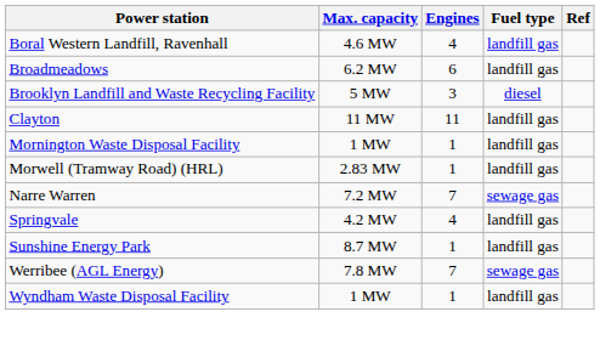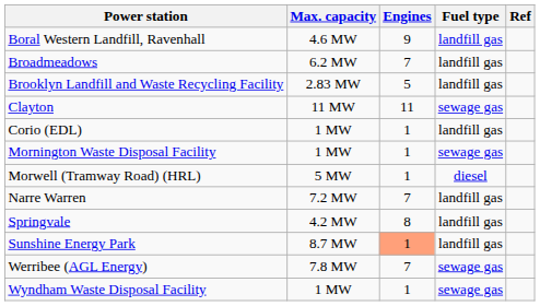Boral Western Landfill, Ravenhall | Engines: 4 -> 9
Broadmeadows | Engines: 6 -> 7
Brooklyn Landfill and Waste Recycling Facility | Max. capacity: 5 MW -> 2.83 MW
Brooklyn Landfill and Waste Recycling Facility | Engines: 3 -> 5
Brooklyn Landfill and Waste Recycling Facility | Fuel type: diesel -> landfill gas
Clayton | Fuel type: landfill gas -> sewage gas
+ row: Corio (EDL) | 1 MW | 1 | landfill gas
Mornington Waste Disposal Facility | Fuel type: landfill gas -> sewage gas
Morwell (Tramway Road) (HRL) | Max. capacity: 2.83 MW -> 5 MW
Morwell (Tramway Road) (HRL) | Fuel type: landfill gas -> diesel
Narre Warren | Fuel type: sewage gas -> landfill gas
Springvale | Engines: 4 -> 8
Sunshine Energy Park | Engines: no background -> lightsalmon background
Wyndham Waste Disposal Facility | Fuel type: landfill gas -> sewage gas
